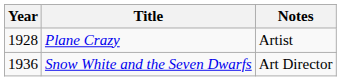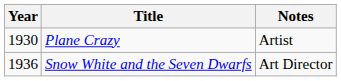Plane Crazy | Year: 1928 -> 1930
